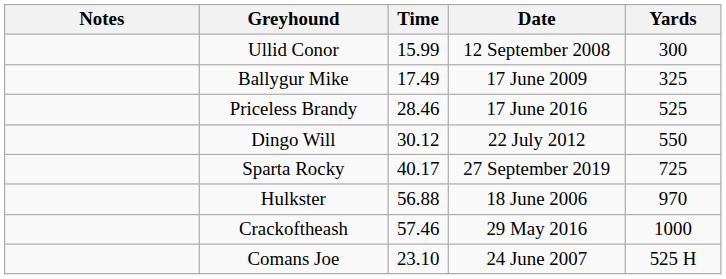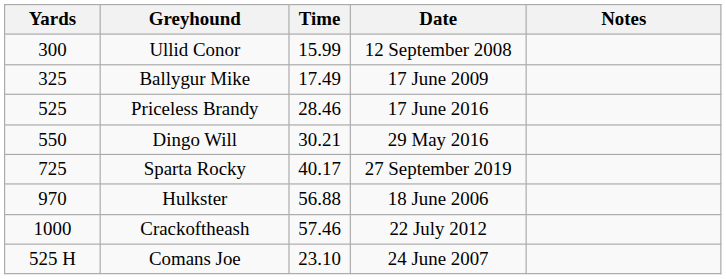columns swapped: Yards <-> Notes
Dingo Will | Time: 30.12 -> 30.21
Dingo Will | Date: 22 July 2012 -> 29 May 2016
Crackoftheash | Date: 29 May 2016 -> 22 July 2012
